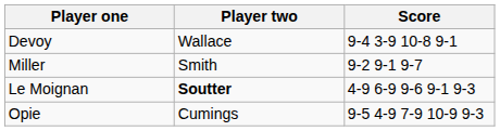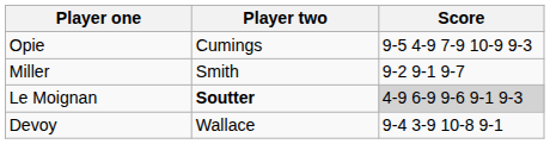rows swapped: Devoy <-> Opie
Le Moignan | Score: no background -> lightgrey background
